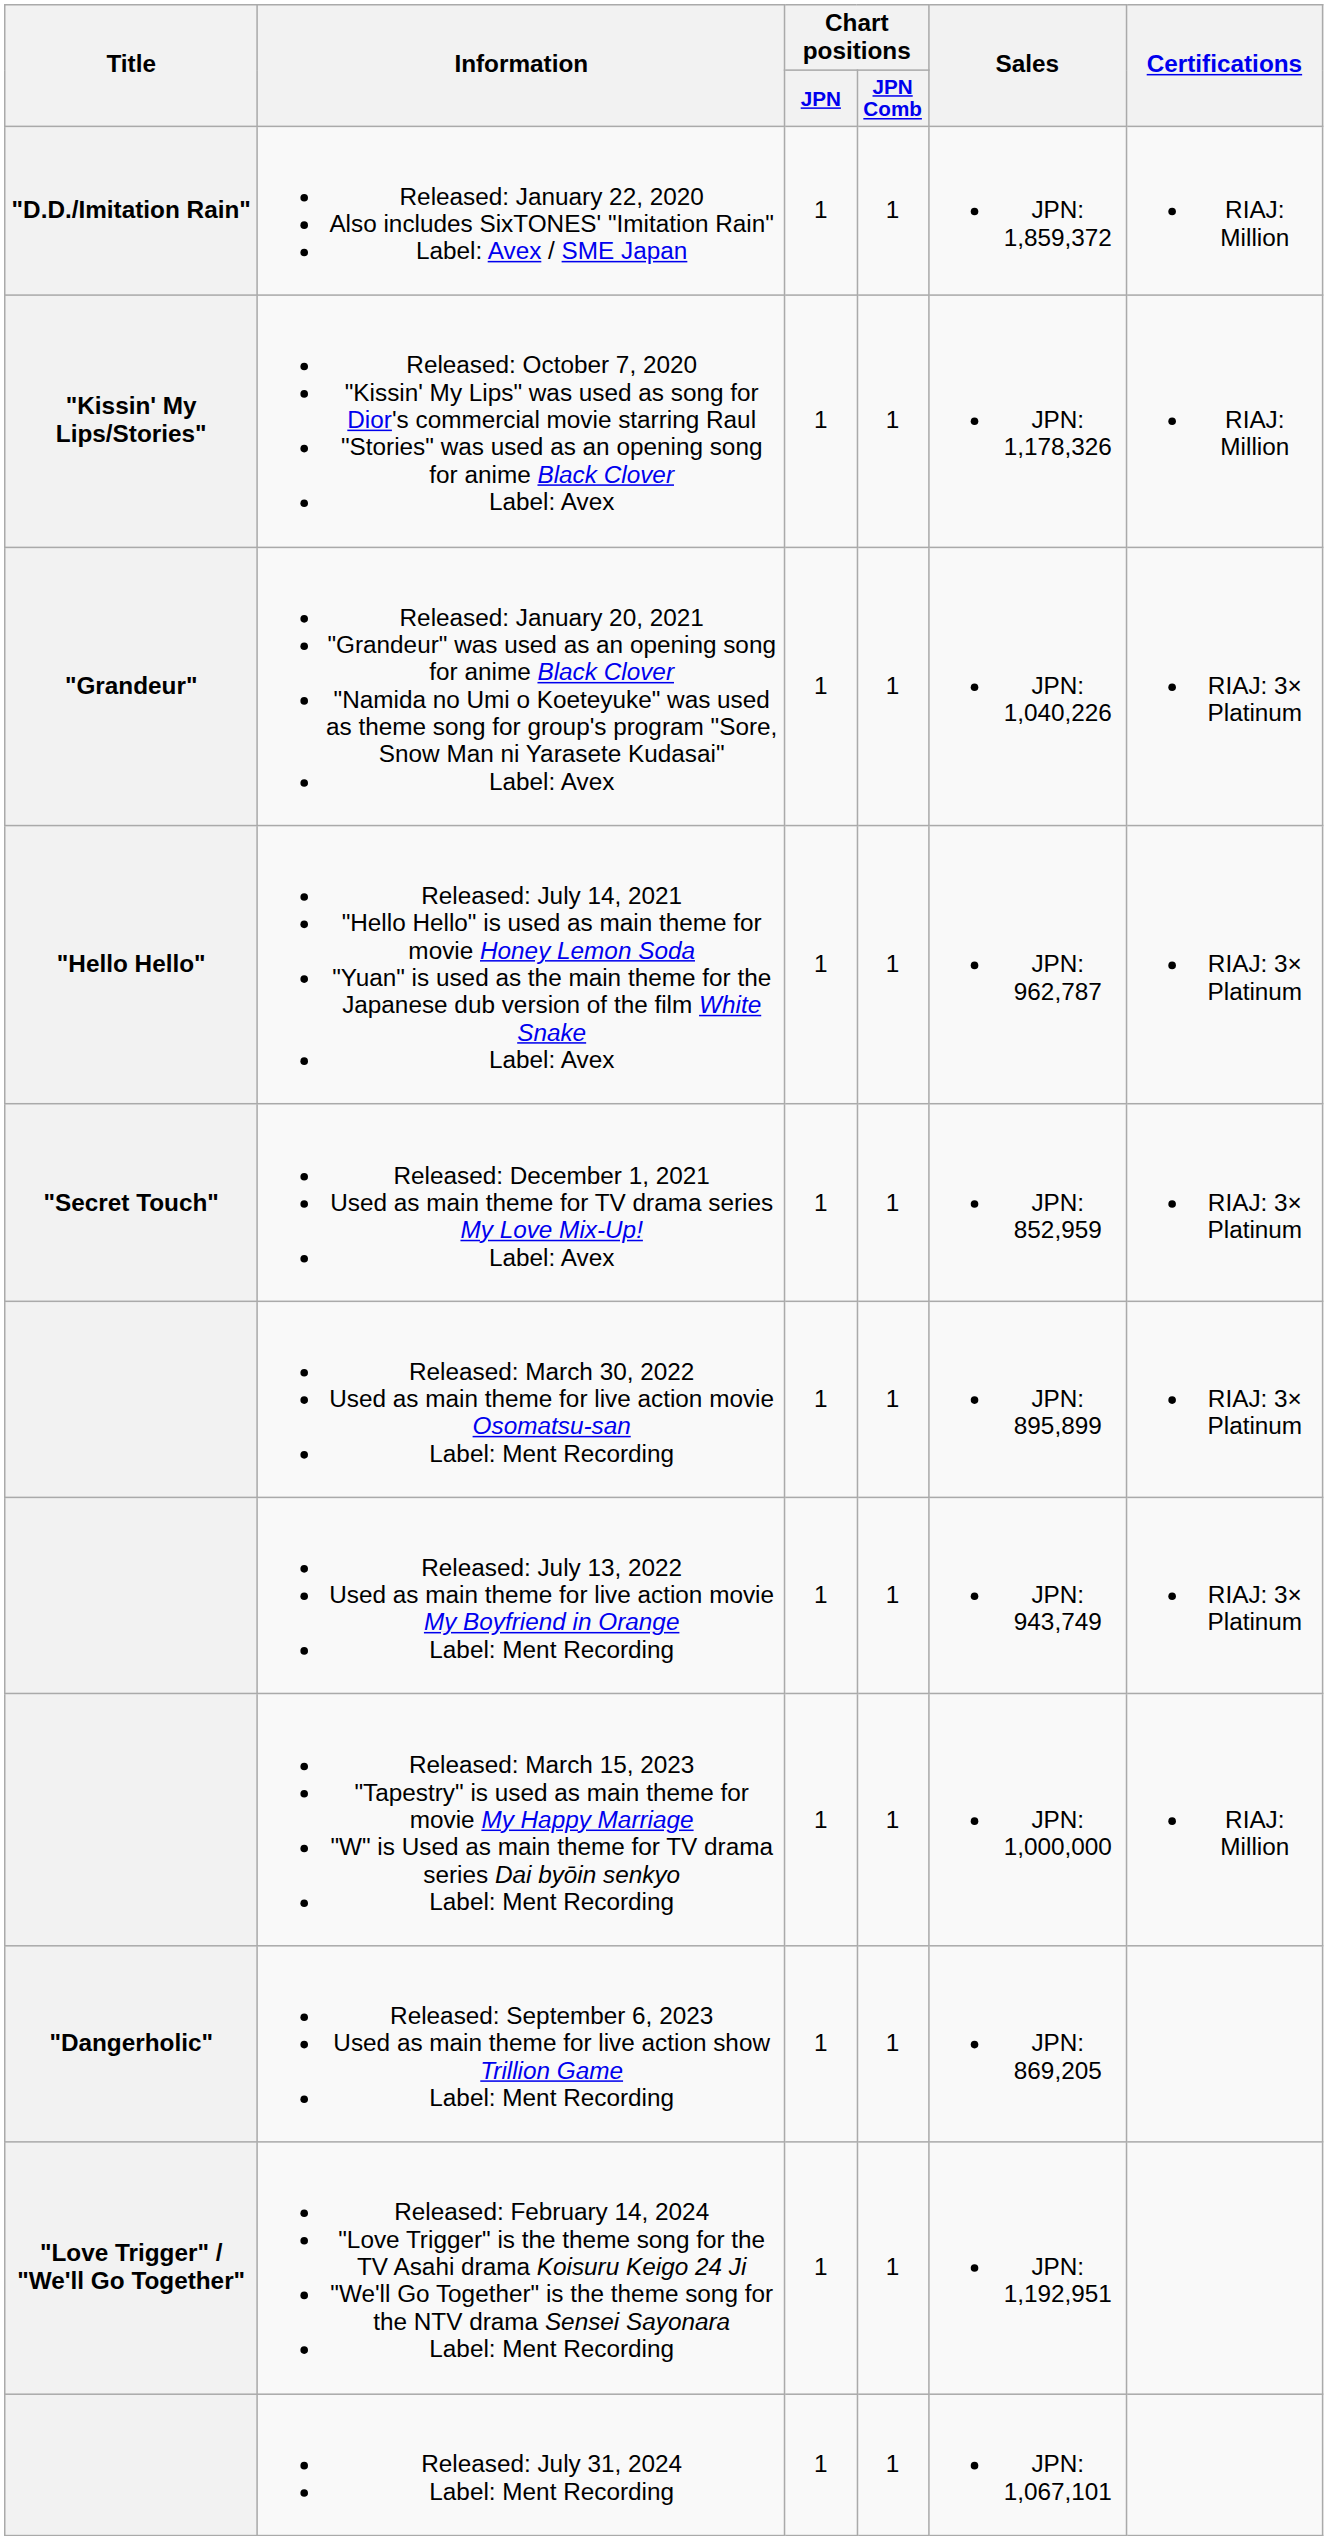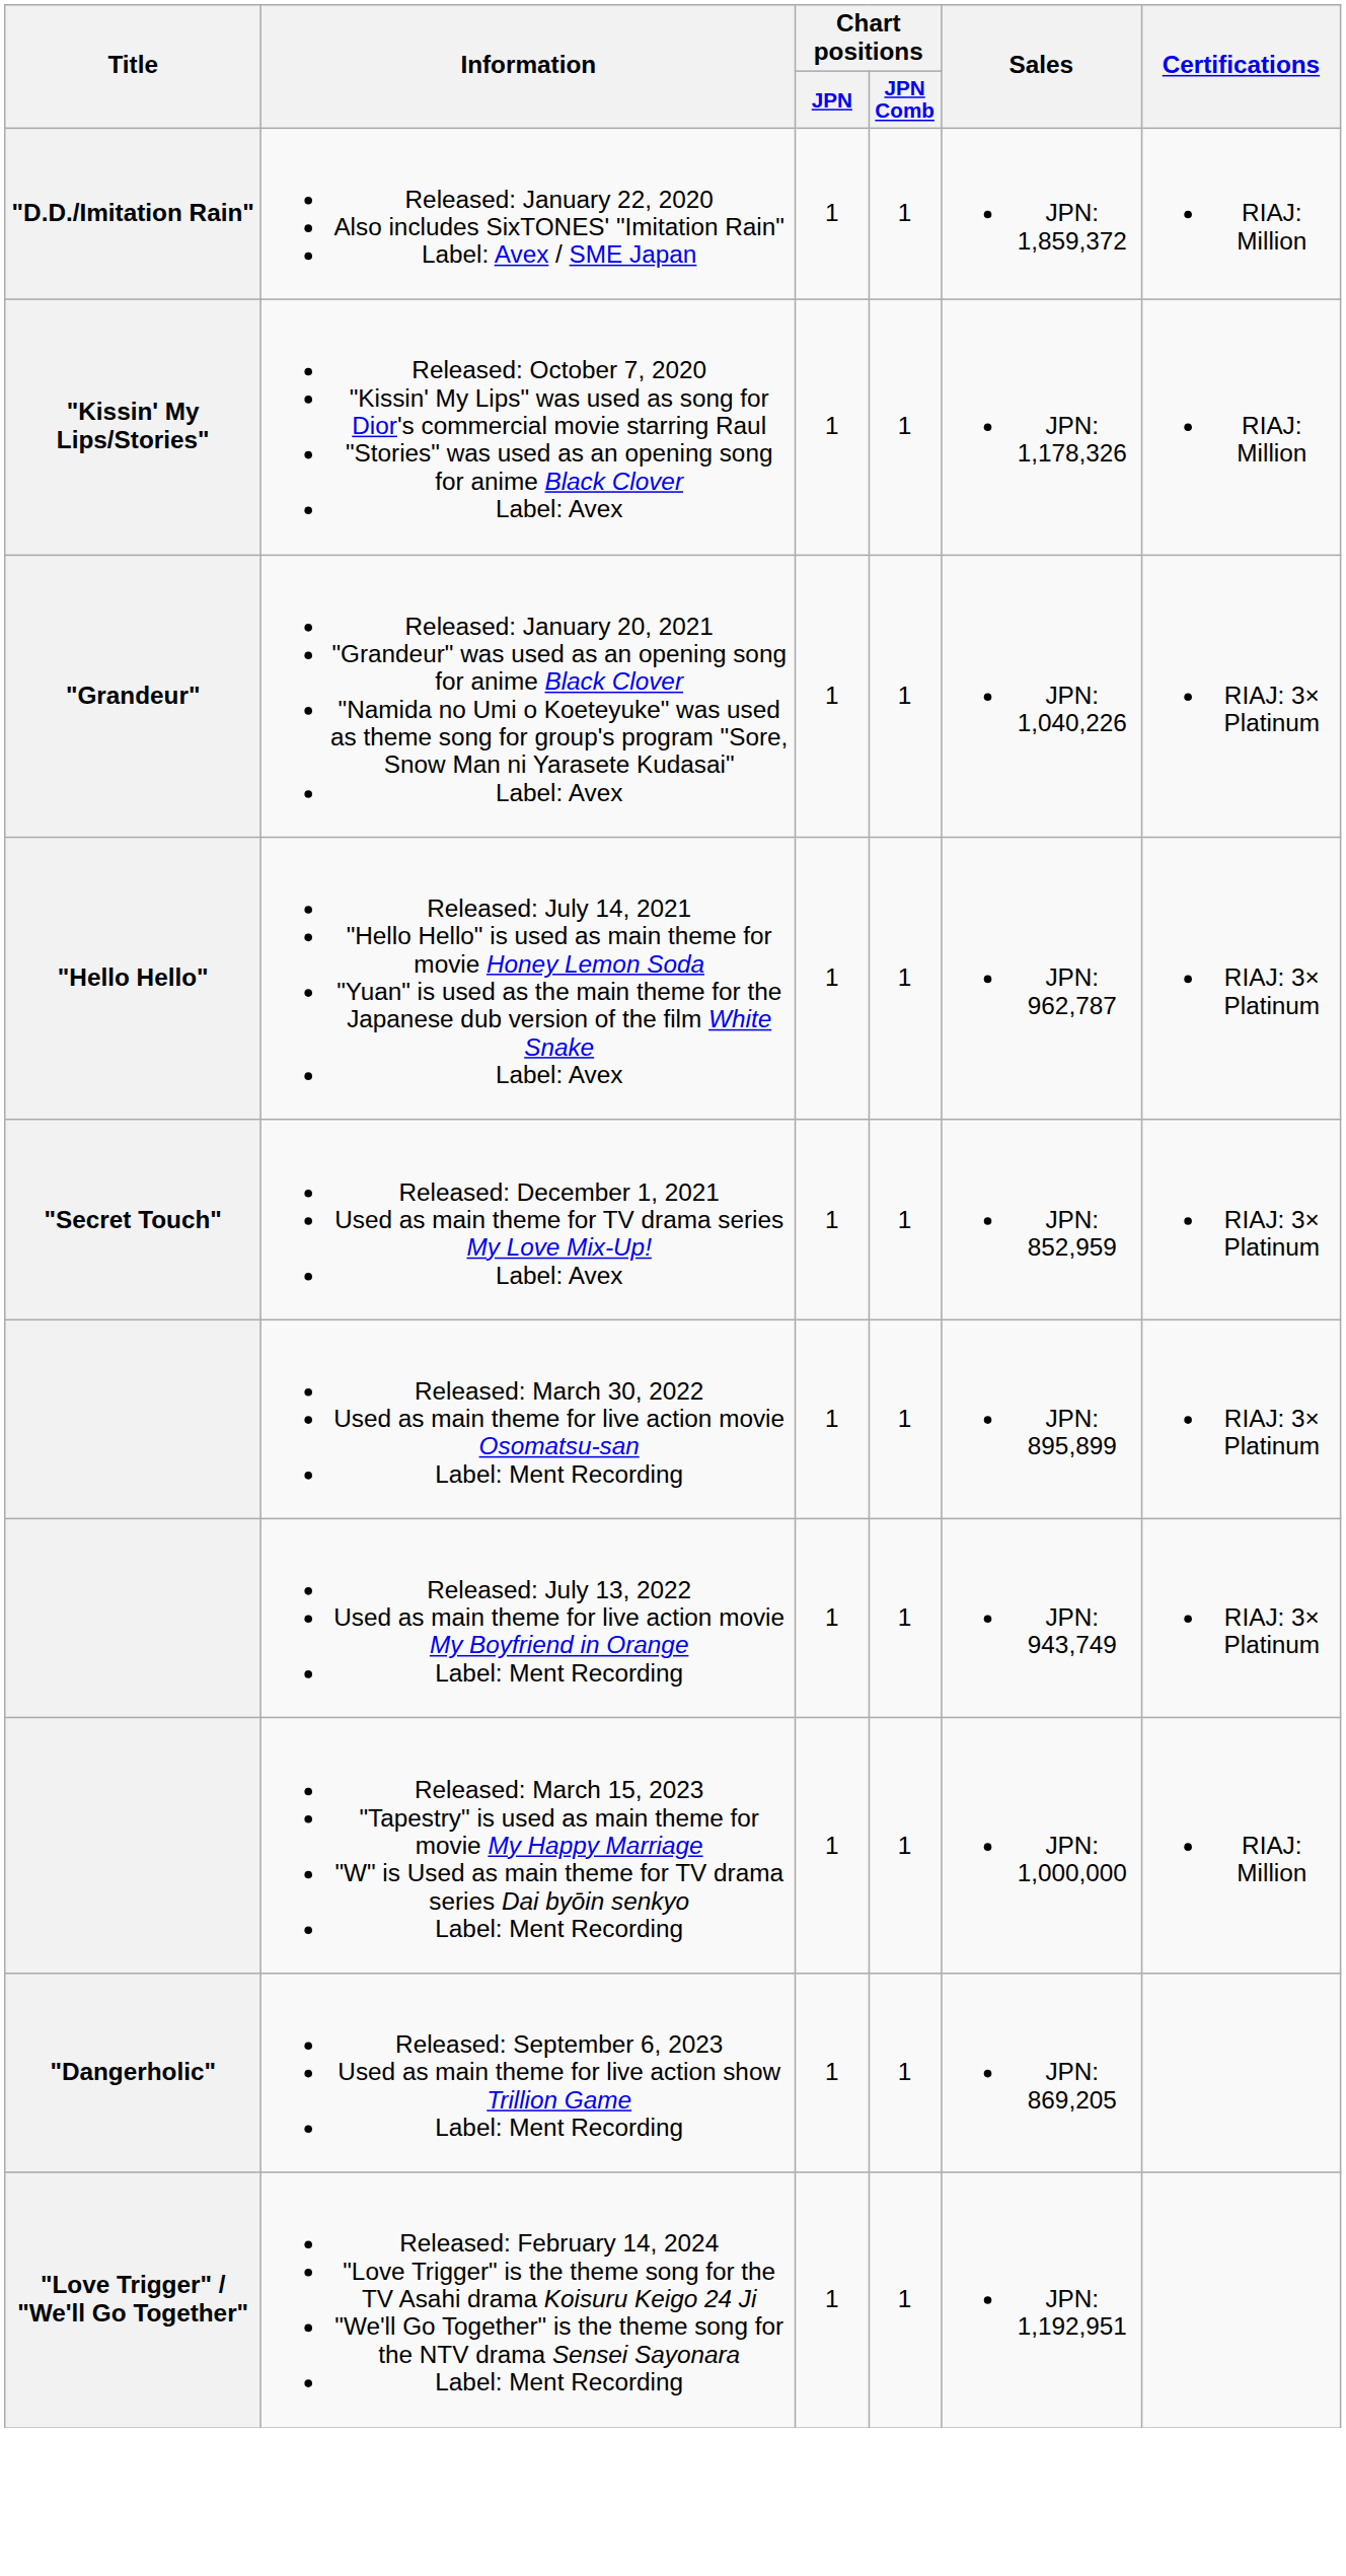- row: Released: July 31, 2024 Label: Ment Recording | 1 | 1 | JPN: 1,067,101
